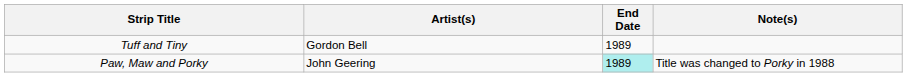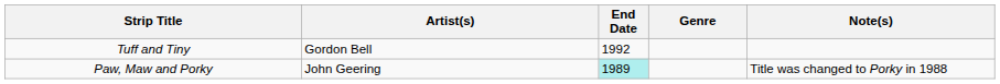+ column: Genre
Tuff and Tiny | End Date: 1989 -> 1992
